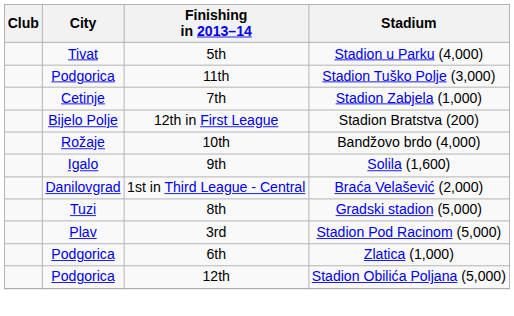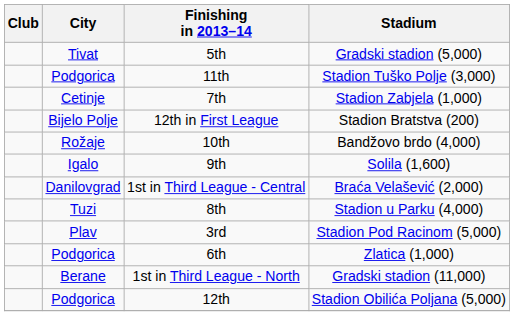5th | Stadium: Stadion u Parku (4,000) -> Gradski stadion (5,000)
8th | Stadium: Gradski stadion (5,000) -> Stadion u Parku (4,000)
+ row: Berane | 1st in Third League - North | Gradski stadion (11,000)
